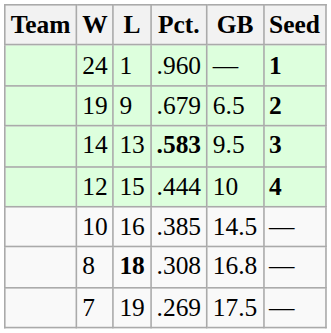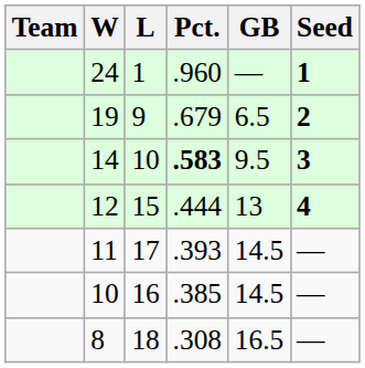14 | L: 13 -> 10
12 | GB: 10 -> 13
+ row: 11 | 17 | .393 | 14.5 | —
8 | L: bold -> normal
8 | GB: 16.8 -> 16.5
- row: 7 | 19 | .269 | 17.5 | —
